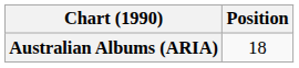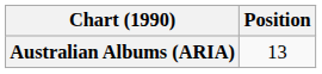Australian Albums (ARIA) | Position: 18 -> 13
